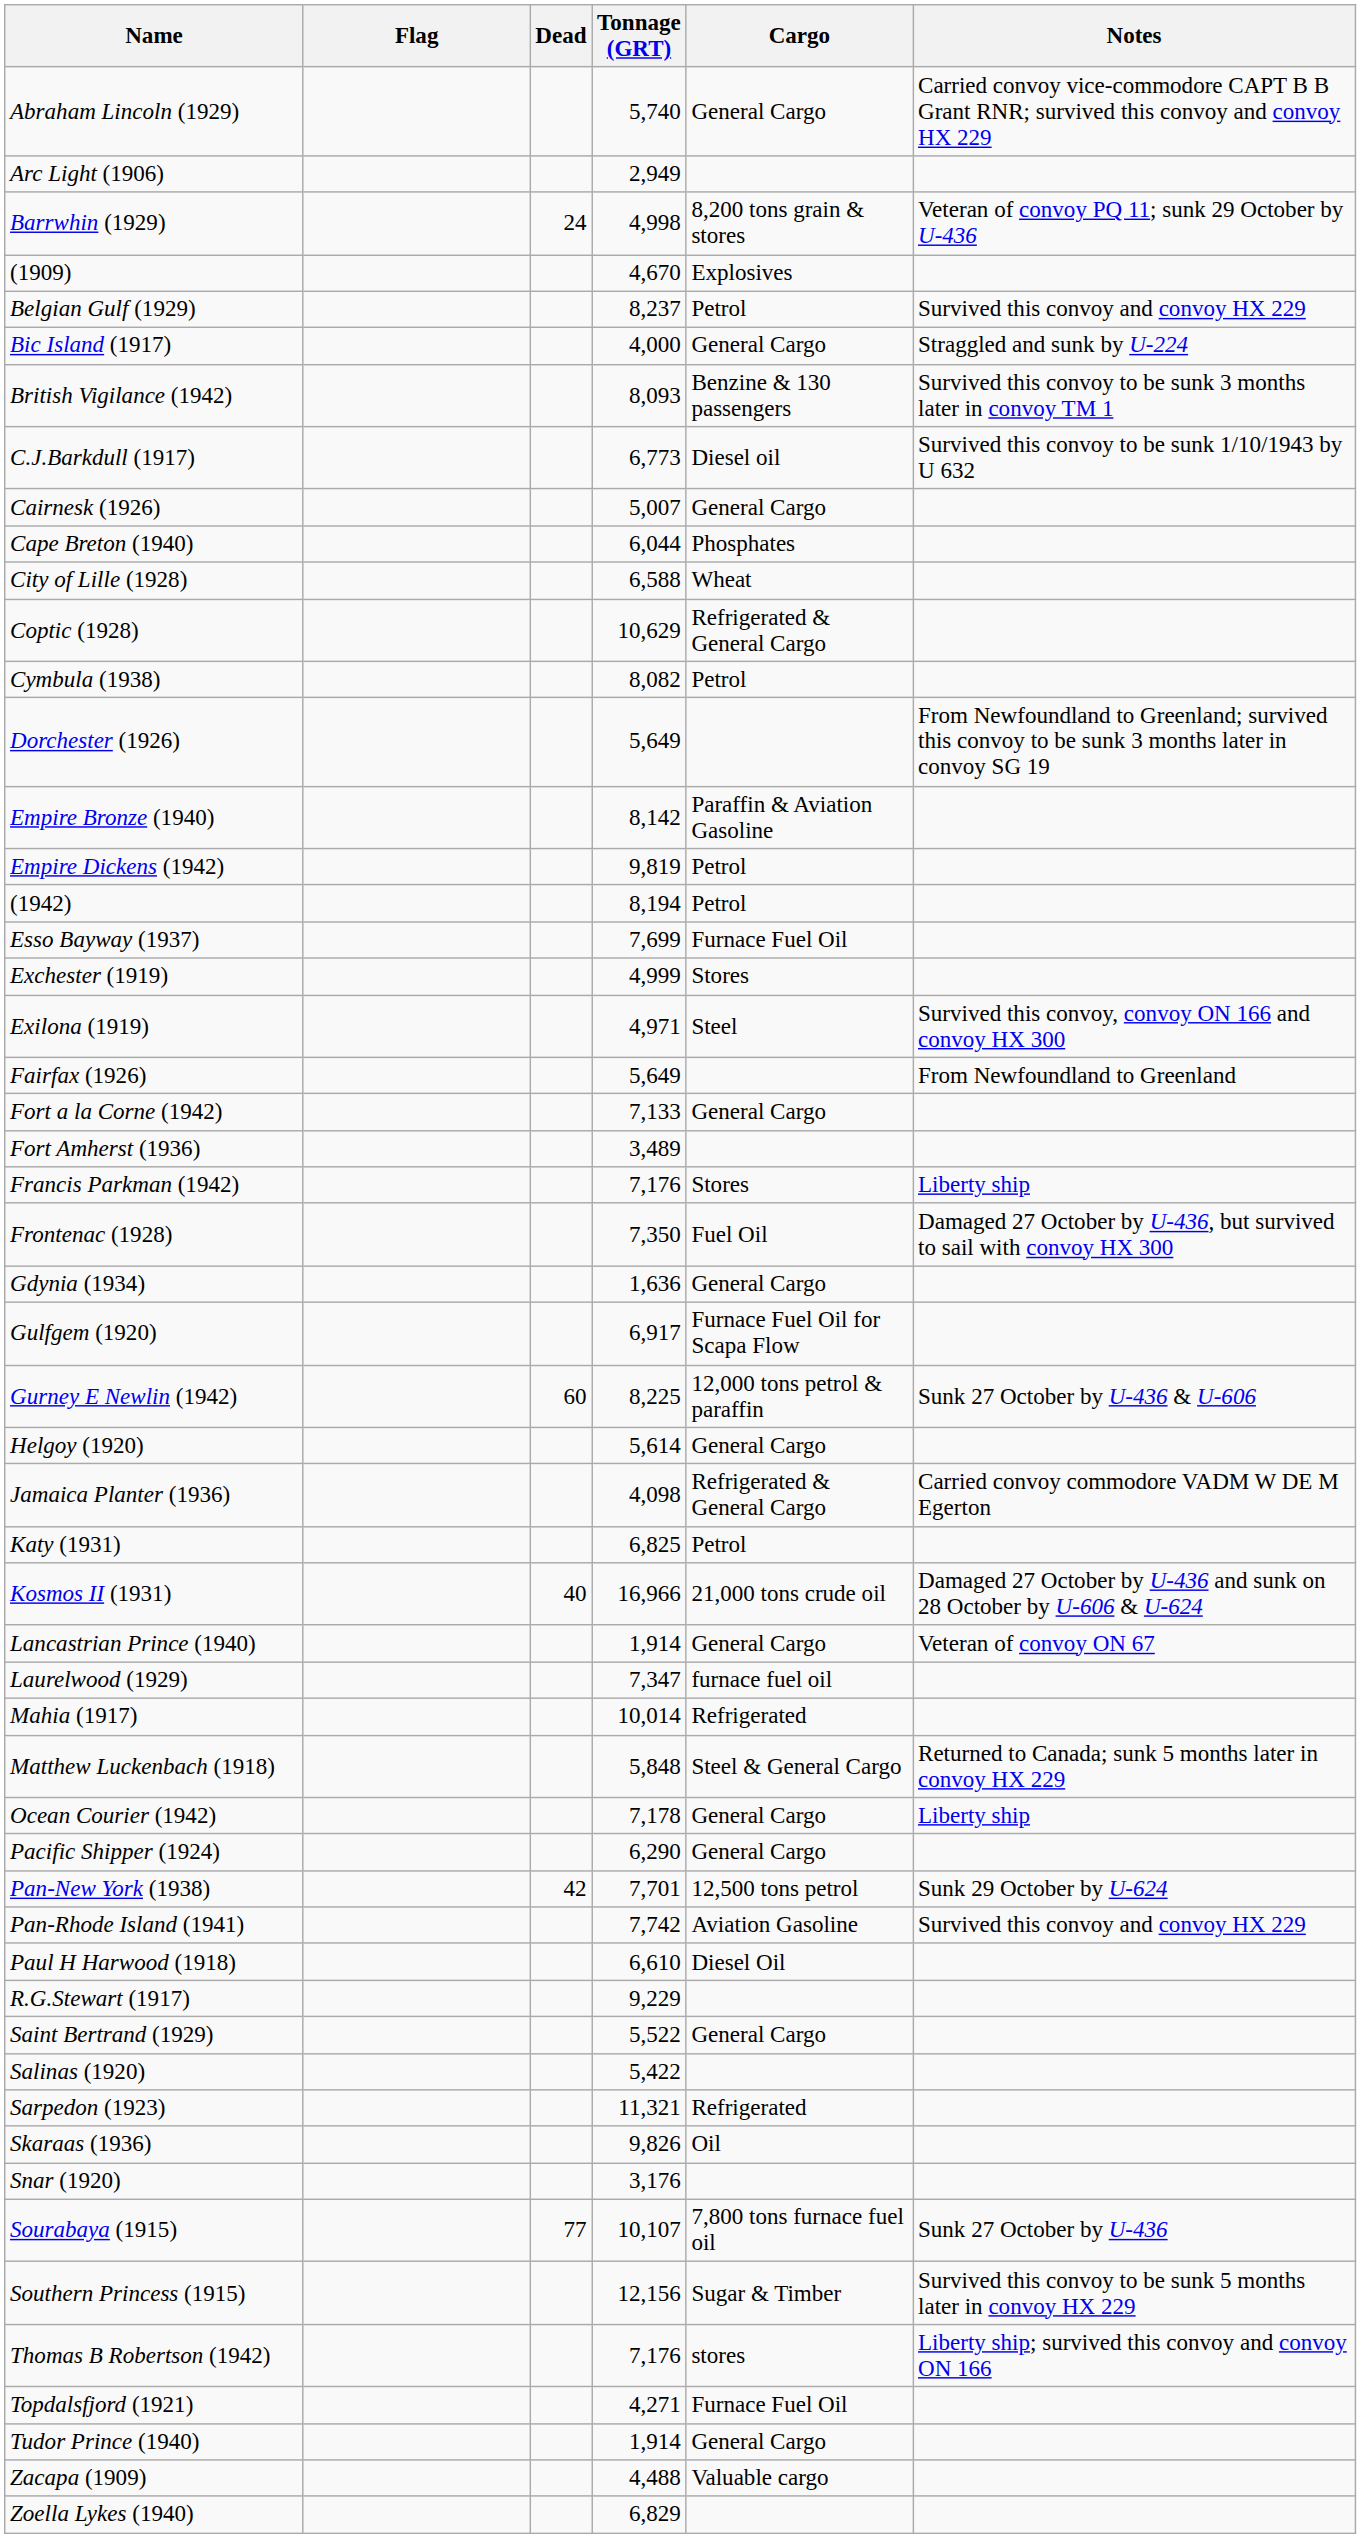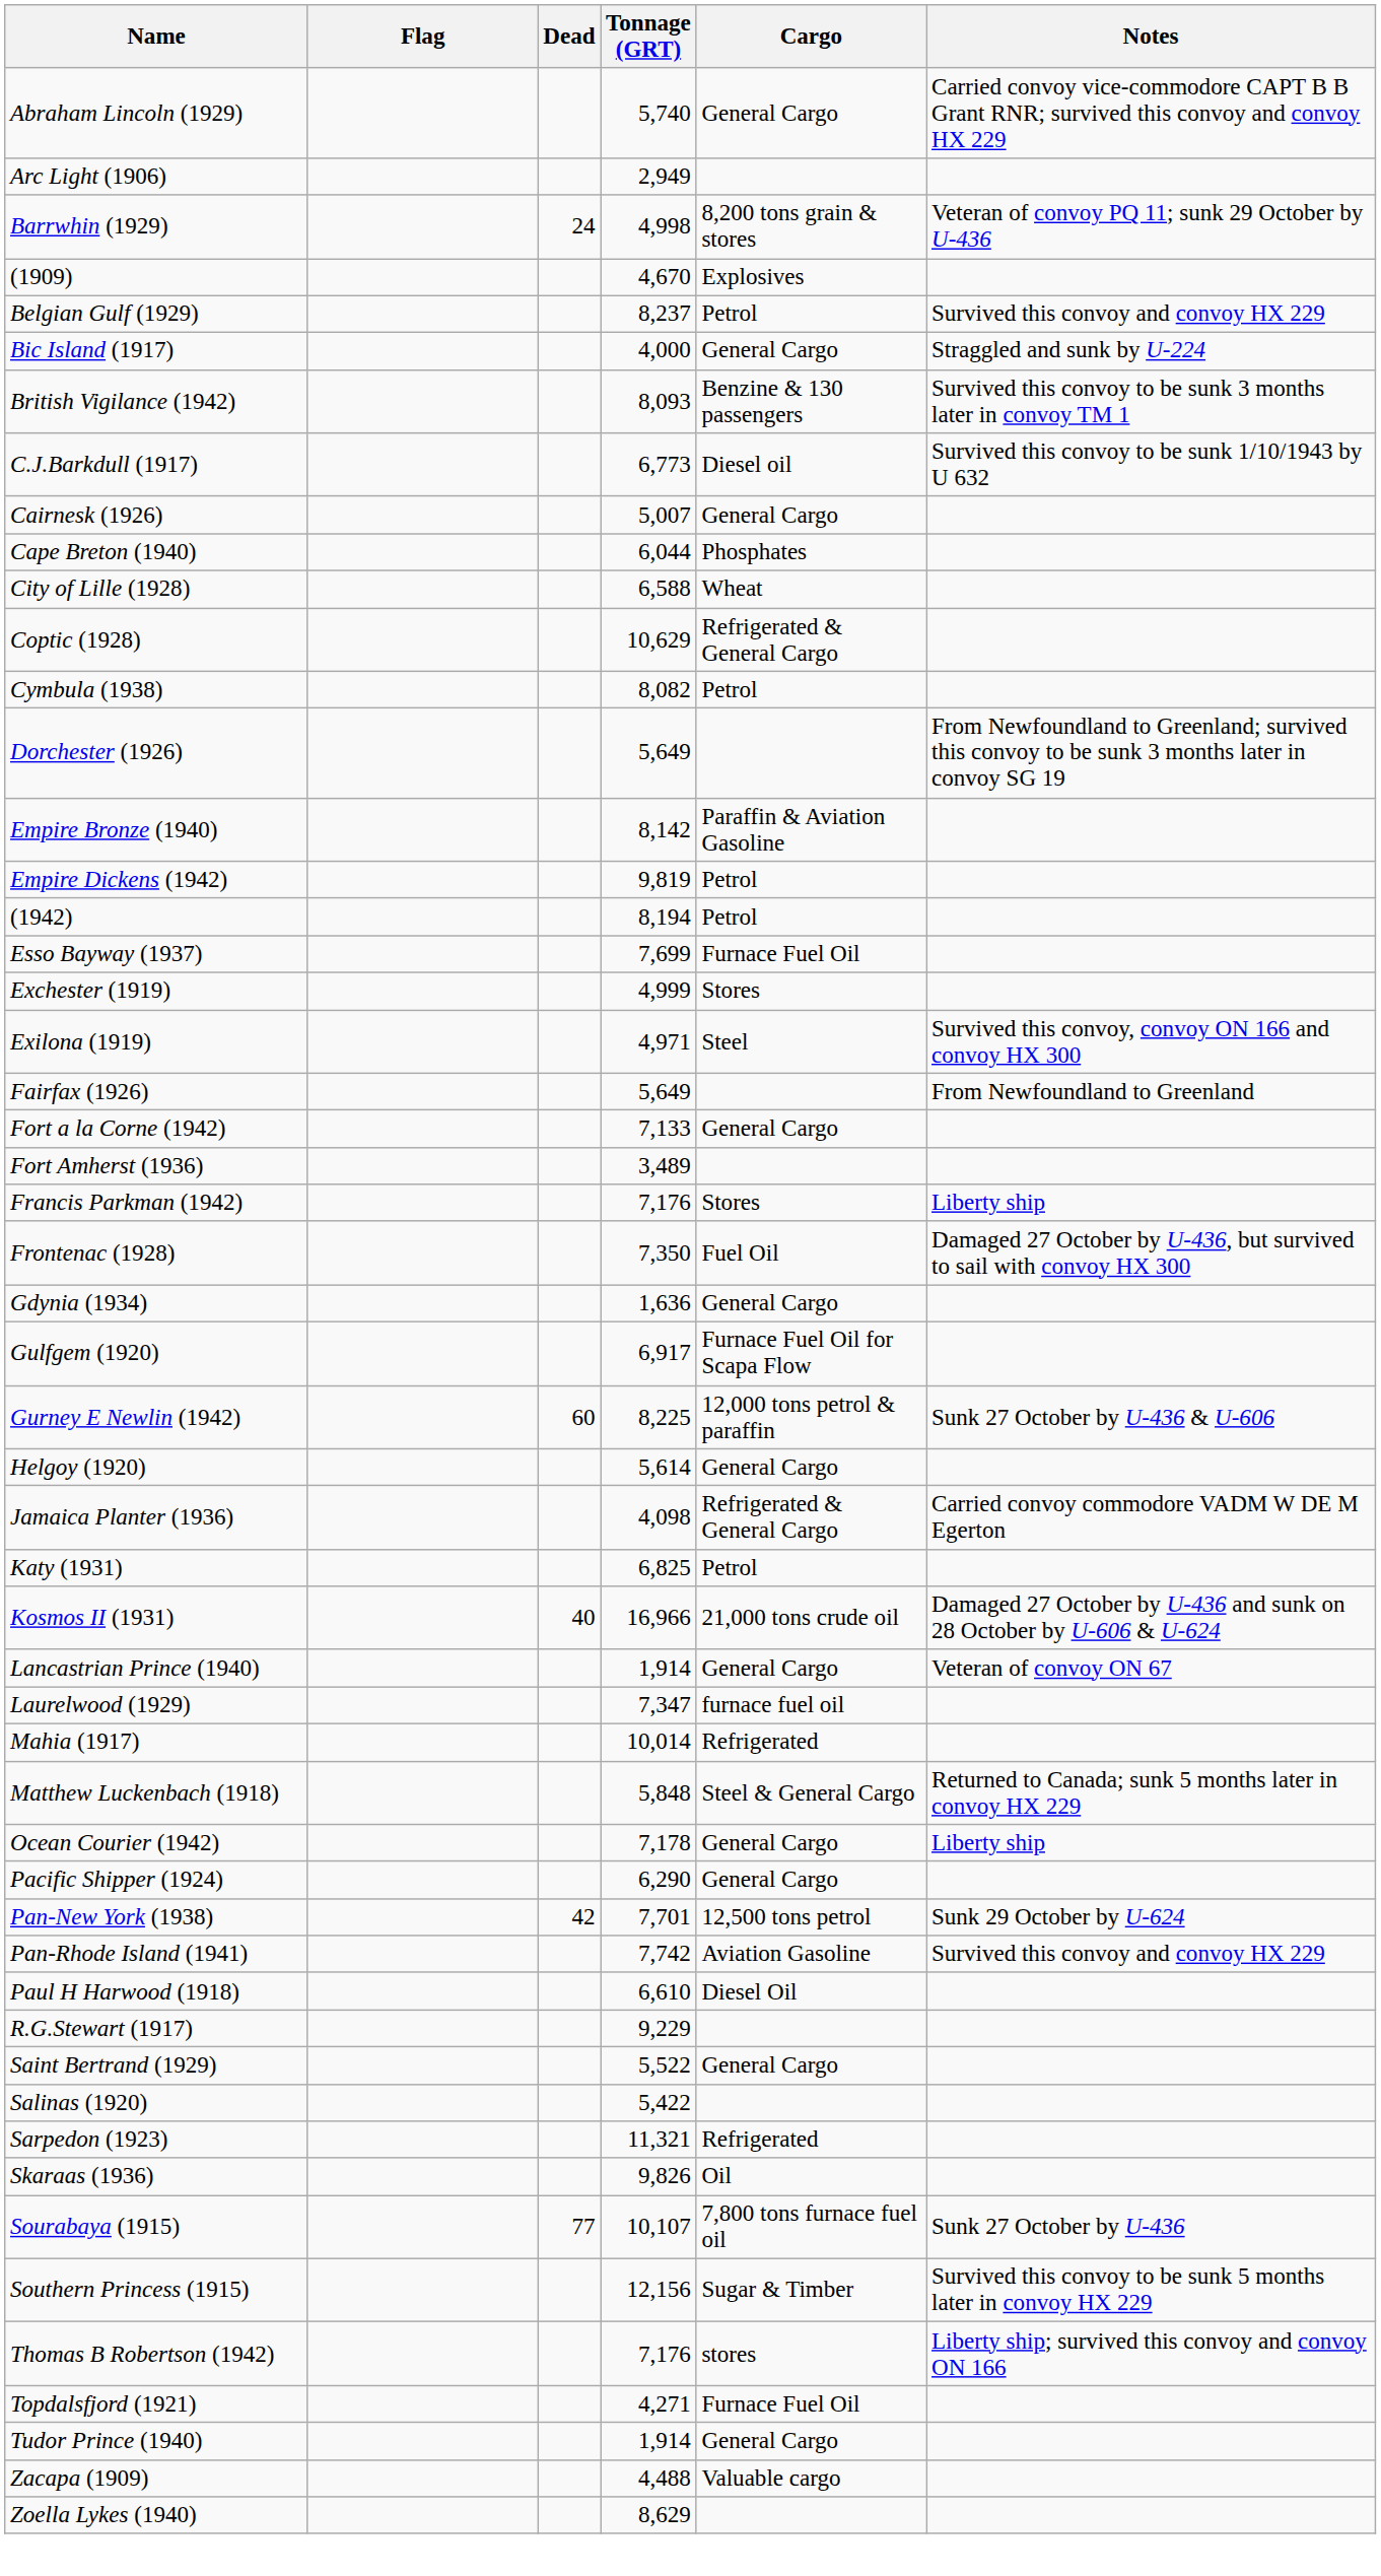- row: Snar (1920) | 3,176
Zoella Lykes (1940) | Tonnage (GRT): 6,829 -> 8,629
